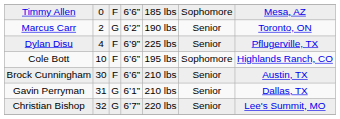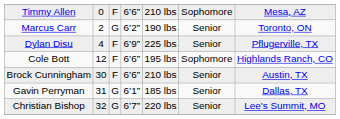Timmy Allen | column 5: 185 lbs -> 210 lbs
Cole Bott | column 2: 10 -> 12
Gavin Perryman | column 5: 210 lbs -> 185 lbs
